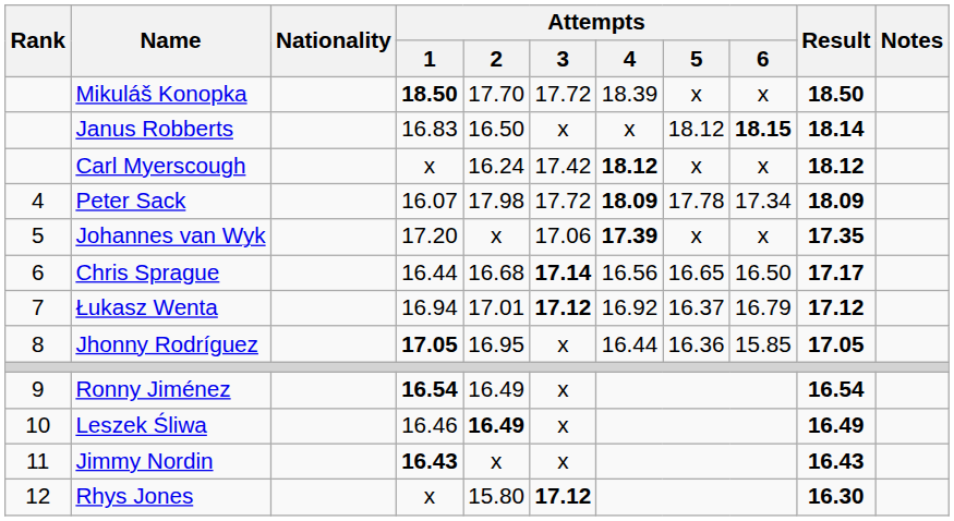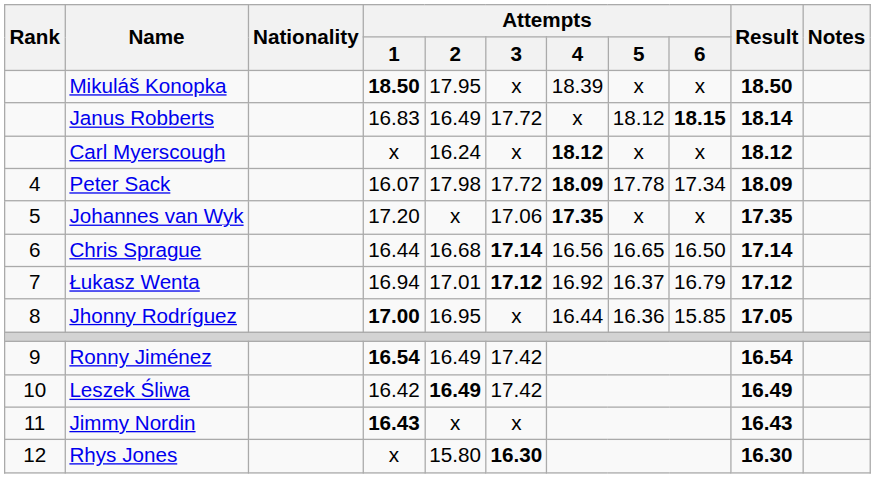Mikuláš Konopka | Attempts / 2: 17.70 -> 17.95
Mikuláš Konopka | Attempts / 3: 17.72 -> x
Janus Robberts | Attempts / 2: 16.50 -> 16.49
Janus Robberts | Attempts / 3: x -> 17.72
Carl Myerscough | Attempts / 3: 17.42 -> x
Johannes van Wyk | Attempts / 4: 17.39 -> 17.35
Chris Sprague | Result: 17.17 -> 17.14
Jhonny Rodríguez | Attempts / 1: 17.05 -> 17.00
Ronny Jiménez | Attempts / 3: x -> 17.42
Leszek Śliwa | Attempts / 1: 16.46 -> 16.42
Leszek Śliwa | Attempts / 3: x -> 17.42
Rhys Jones | Attempts / 3: 17.12 -> 16.30
